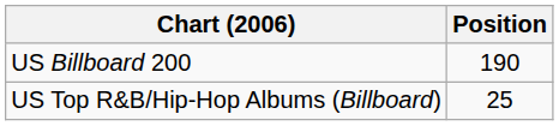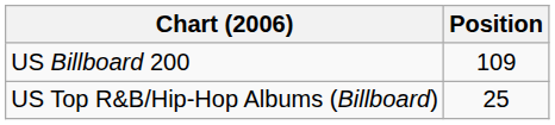US Billboard 200 | Position: 190 -> 109
